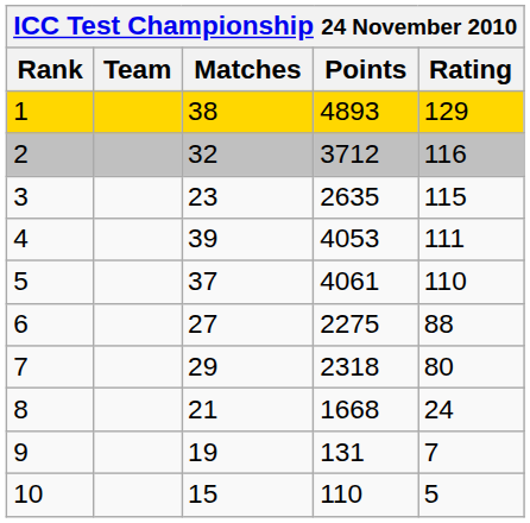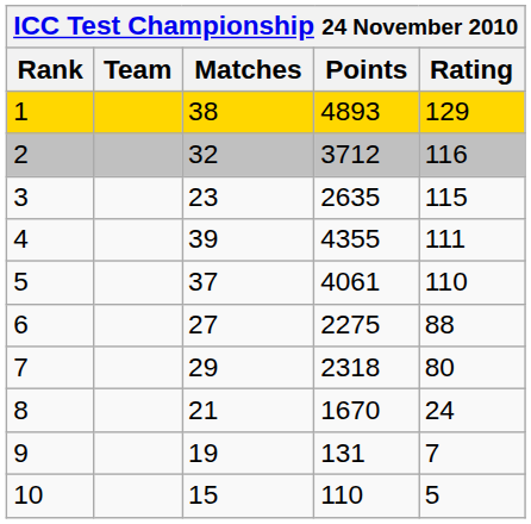4 | Points: 4053 -> 4355
8 | Points: 1668 -> 1670
